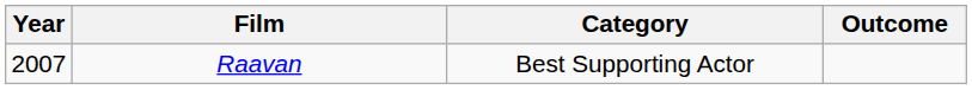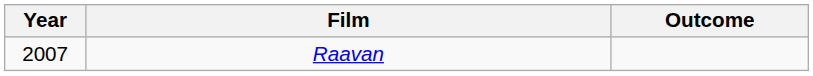- column: Category | Best Supporting Actor
